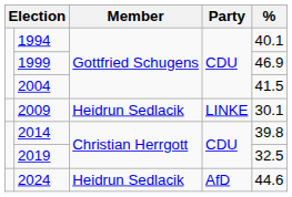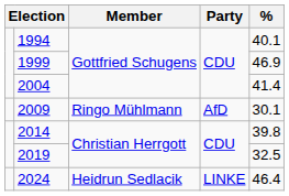2004 | %: 41.5 -> 41.4
2009 | Member: Heidrun Sedlacik -> Ringo Mühlmann
2009 | Party: LINKE -> AfD
2024 | Party: AfD -> LINKE
2024 | %: 44.6 -> 46.4
